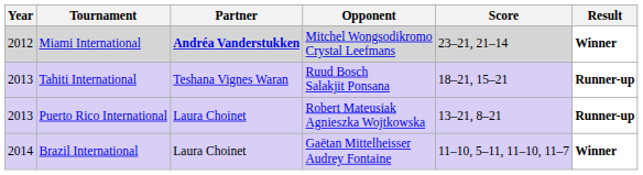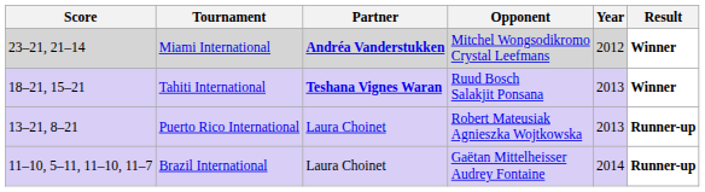columns swapped: Year <-> Score
Tahiti International | Partner: normal -> bold
Tahiti International | Result: Runner-up -> Winner
Brazil International | Result: Winner -> Runner-up
